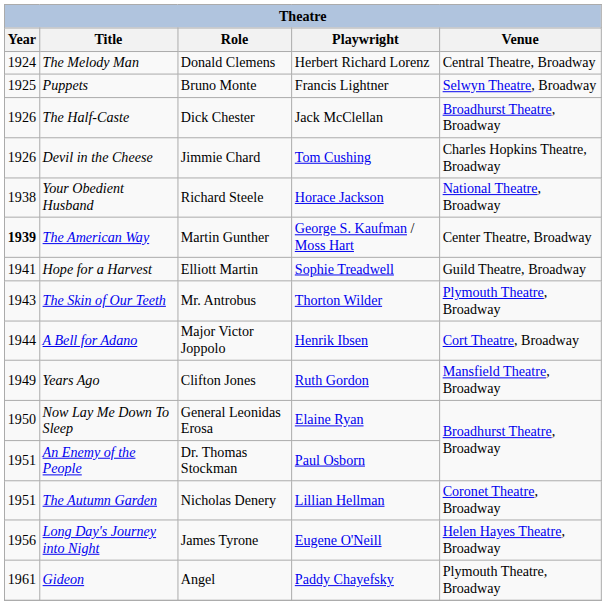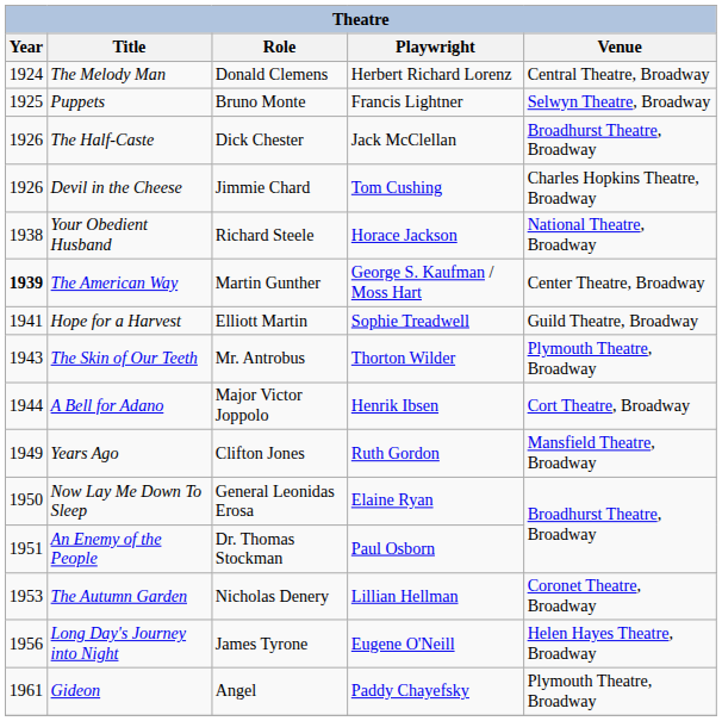The Autumn Garden | Year: 1951 -> 1953
